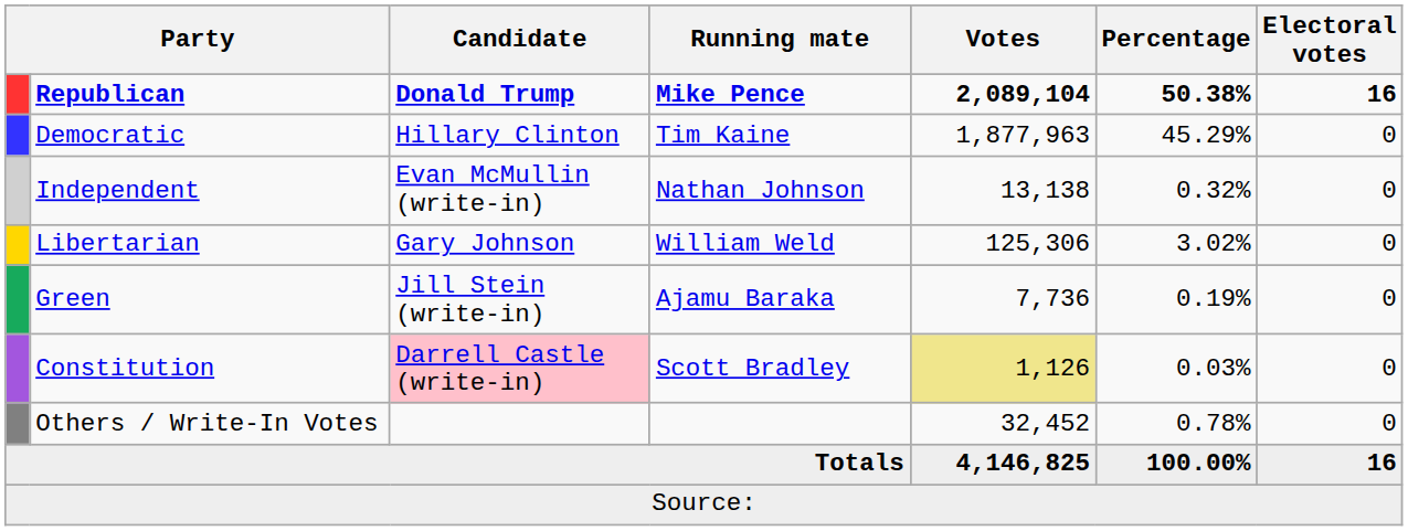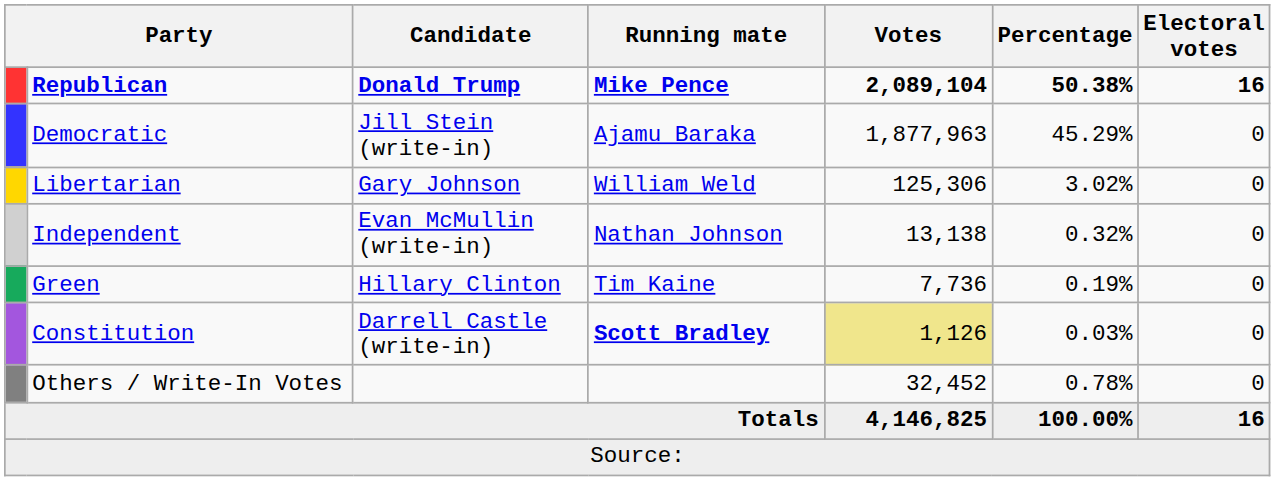Democratic | Candidate: Hillary Clinton -> Jill Stein (write-in)
Democratic | Running mate: Tim Kaine -> Ajamu Baraka
rows swapped: Libertarian <-> Independent
Green | Candidate: Jill Stein (write-in) -> Hillary Clinton
Green | Running mate: Ajamu Baraka -> Tim Kaine
Constitution | Candidate: pink background -> no background
Constitution | Running mate: normal -> bold
